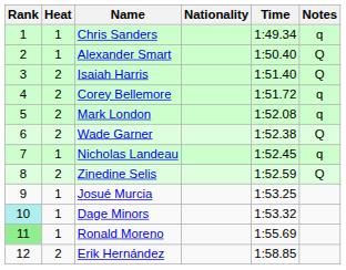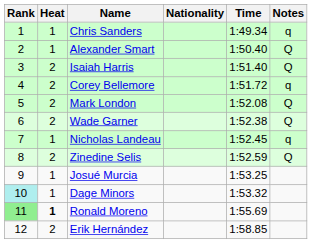Mark London | Notes: q -> Q
Ronald Moreno | Heat: normal -> bold
